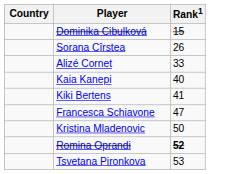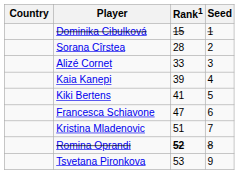+ column: Seed | 1 | 2 | 3 | 4 | 5 | 6 | 7 | 8 | 9
Sorana Cîrstea | Rank1: 26 -> 28
Kaia Kanepi | Rank1: 40 -> 39
Kristina Mladenovic | Rank1: 50 -> 51
